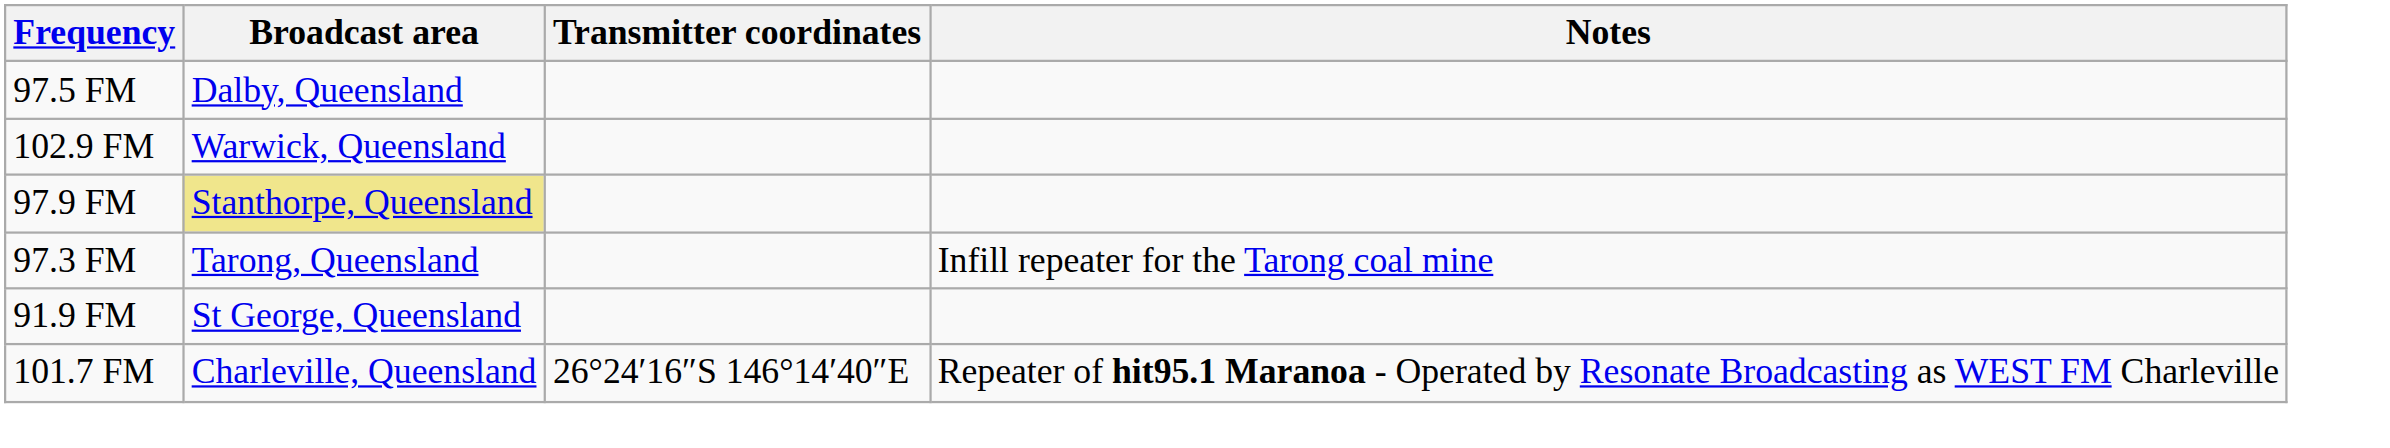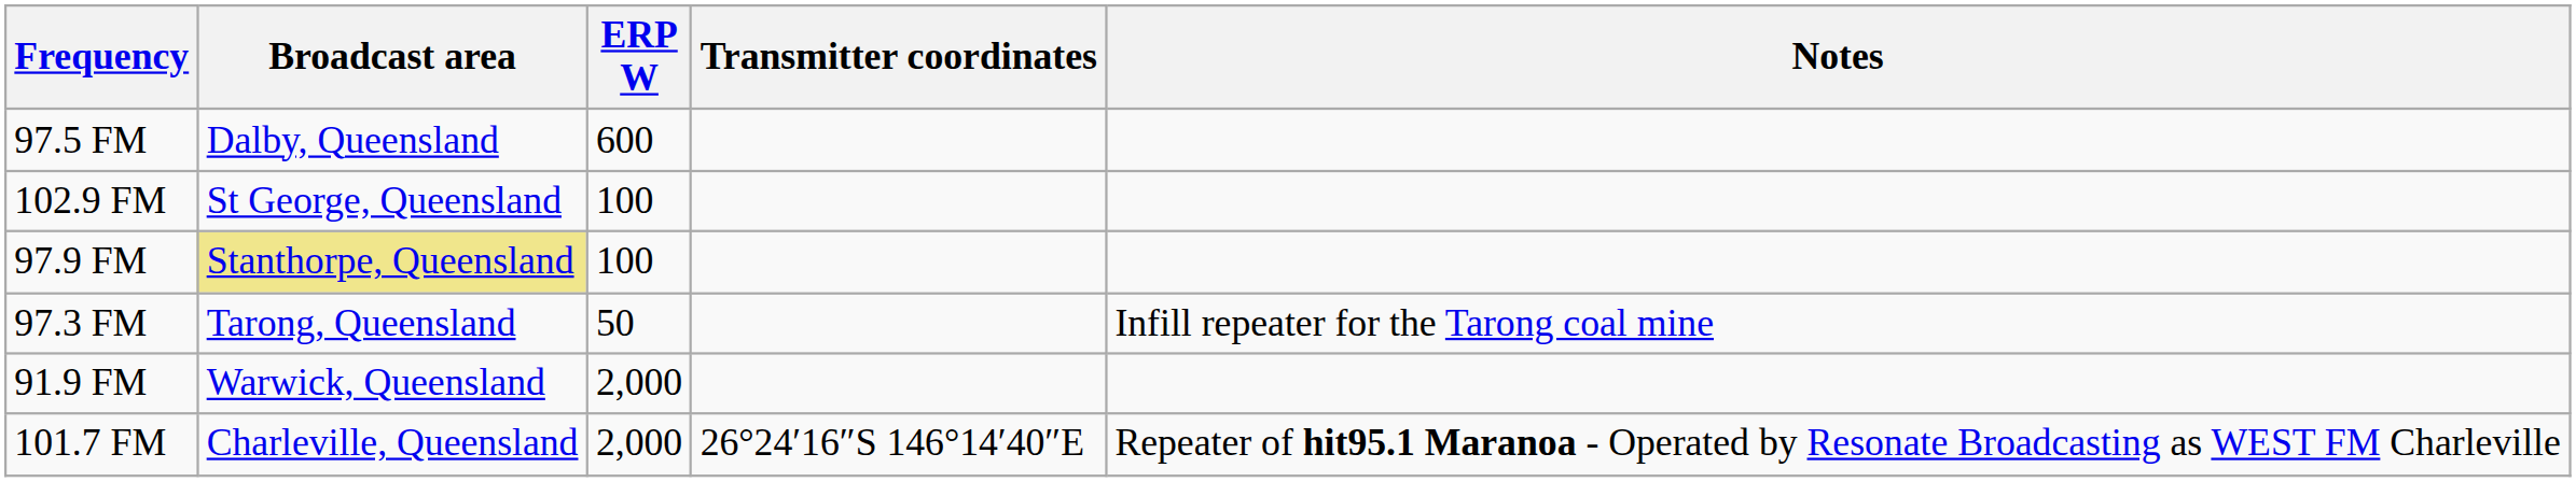+ column: ERP W | 600 | 100 | 100 | 50 | 2,000 | 2,000
102.9 FM | Broadcast area: Warwick, Queensland -> St George, Queensland
91.9 FM | Broadcast area: St George, Queensland -> Warwick, Queensland
